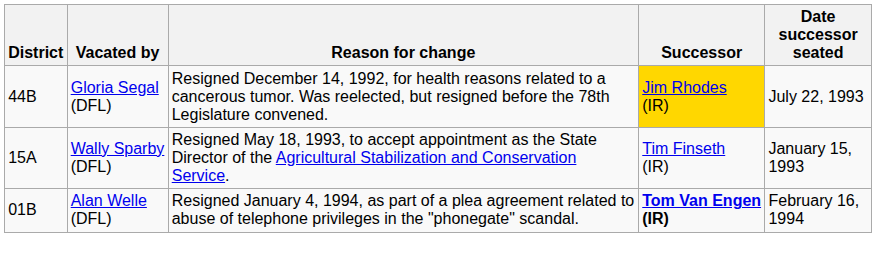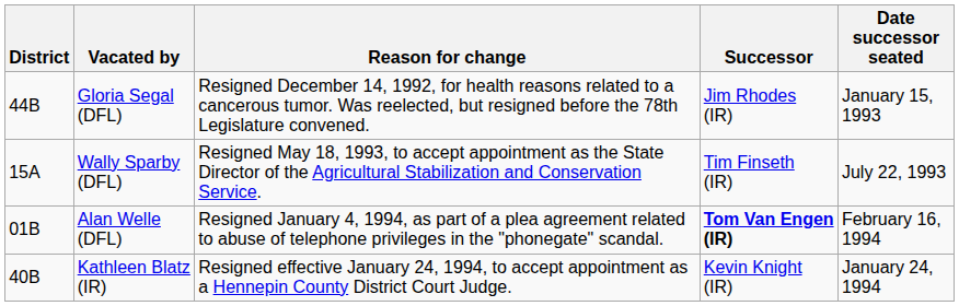Gloria Segal (DFL) | Successor: gold background -> no background
Gloria Segal (DFL) | Date successor seated: July 22, 1993 -> January 15, 1993
Wally Sparby (DFL) | Date successor seated: January 15, 1993 -> July 22, 1993
+ row: 40B | Kathleen Blatz (IR) | Resigned effective January 24, 1994, to accept appointment as a Hennepin County District Court Judge. | Kevin Knight (IR) | January 24, 1994
